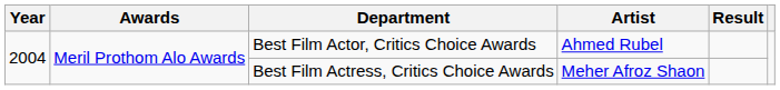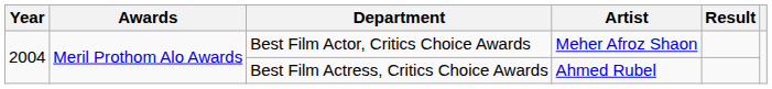Best Film Actor, Critics Choice Awards | Artist: Ahmed Rubel -> Meher Afroz Shaon
Best Film Actress, Critics Choice Awards | Artist: Meher Afroz Shaon -> Ahmed Rubel
